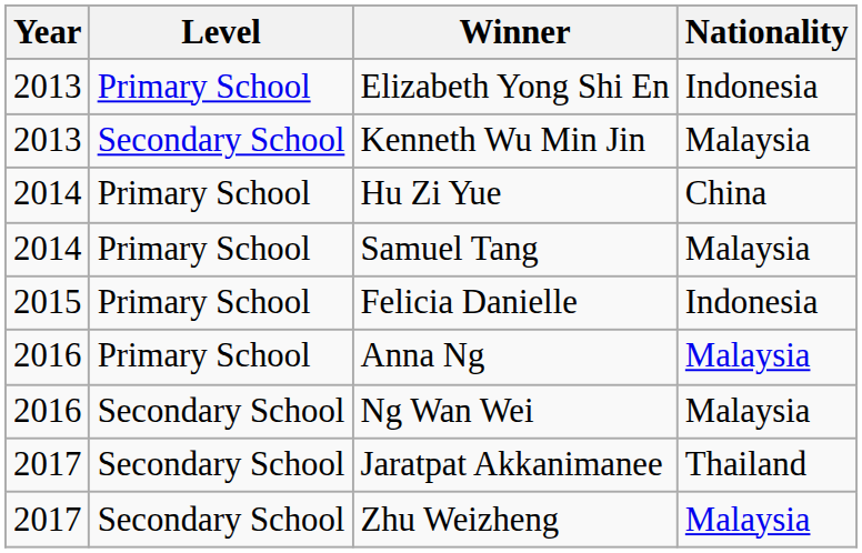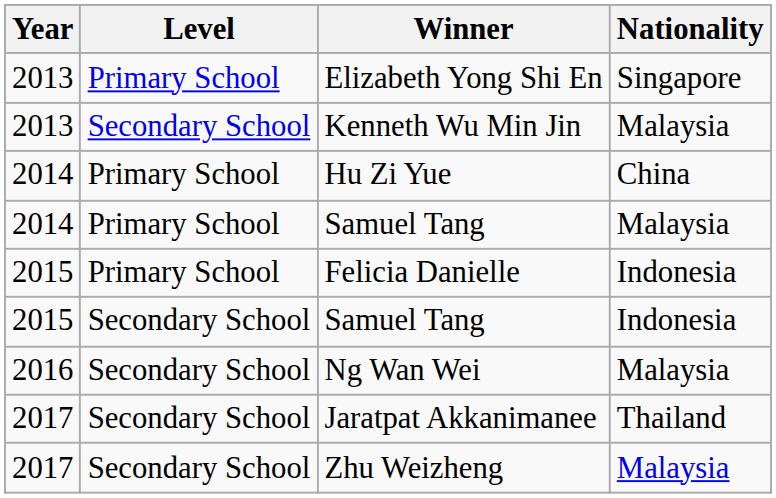Elizabeth Yong Shi En | Nationality: Indonesia -> Singapore
+ row: 2015 | Secondary School | Samuel Tang | Indonesia
- row: 2016 | Primary School | Anna Ng | Malaysia
